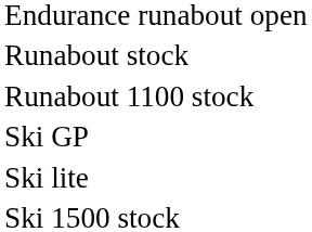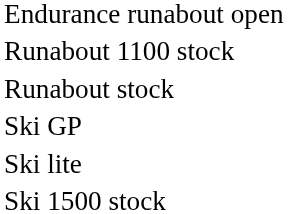rows swapped: Runabout stock <-> Runabout 1100 stock
